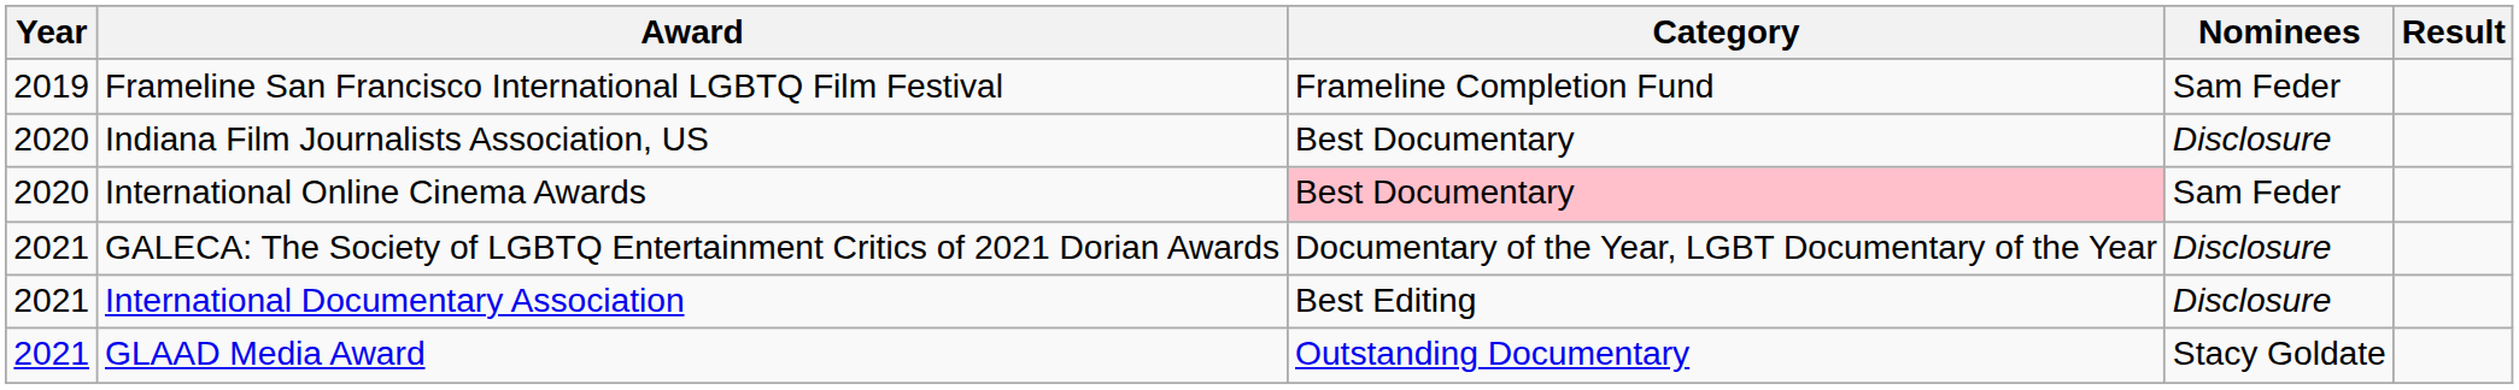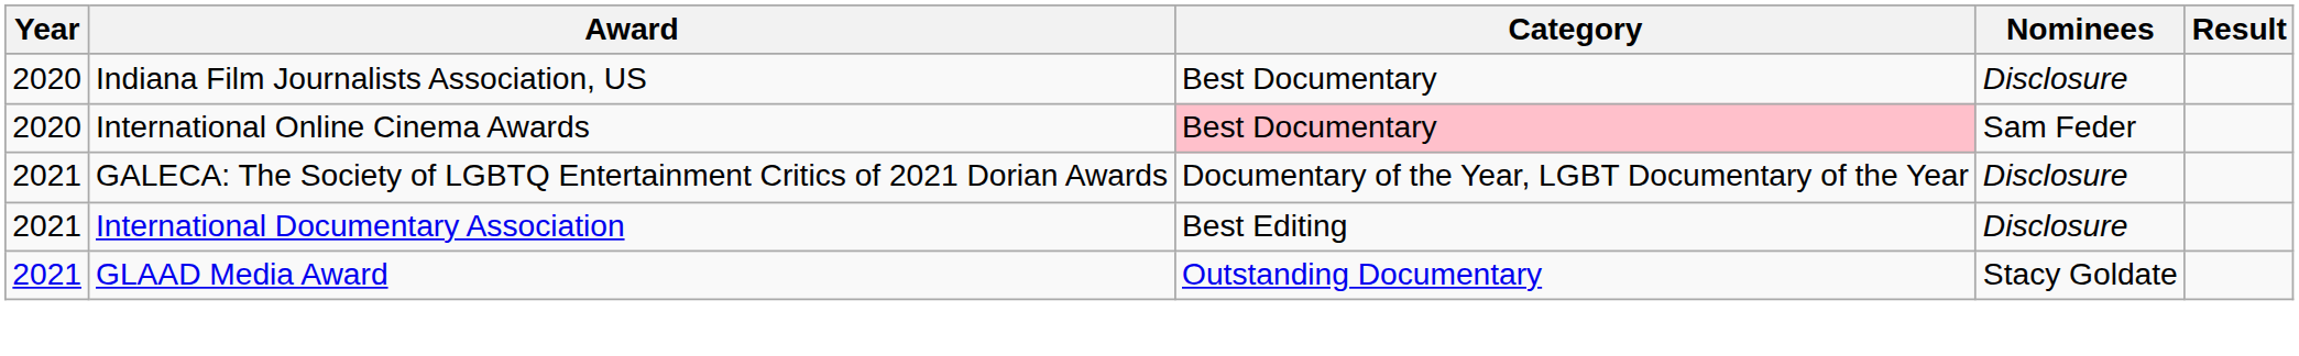- row: 2019 | Frameline San Francisco International LGBTQ Film Festival | Frameline Completion Fund | Sam Feder
